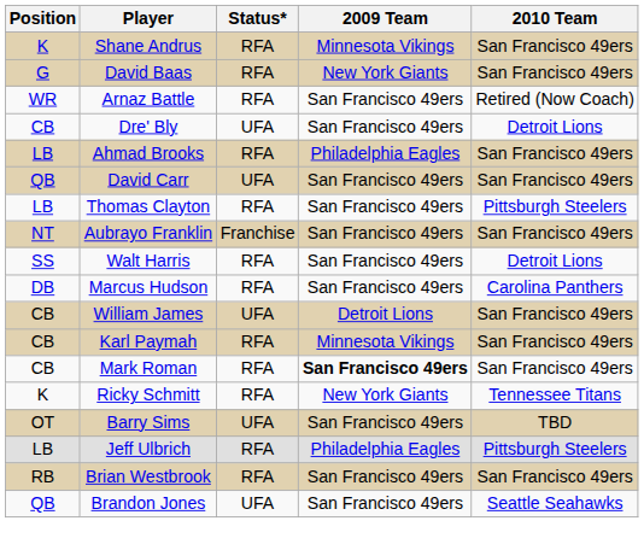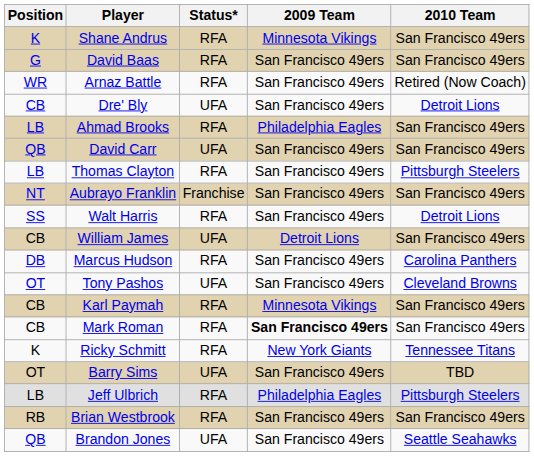David Baas | 2009 Team: New York Giants -> San Francisco 49ers
rows swapped: Marcus Hudson <-> William James
+ row: OT | Tony Pashos | UFA | San Francisco 49ers | Cleveland Browns
